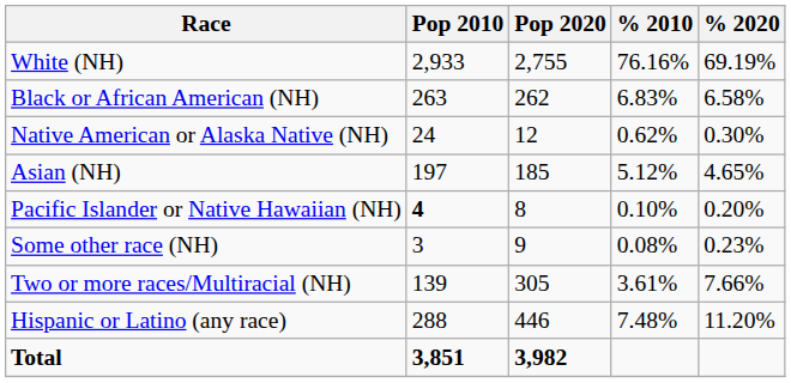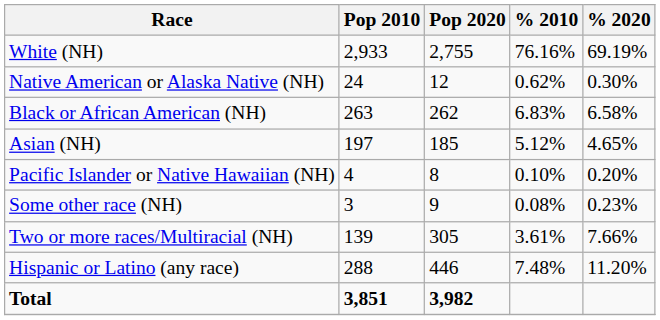rows swapped: Black or African American (NH) <-> Native American or Alaska Native (NH)
Pacific Islander or Native Hawaiian (NH) | Pop 2010: bold -> normal
